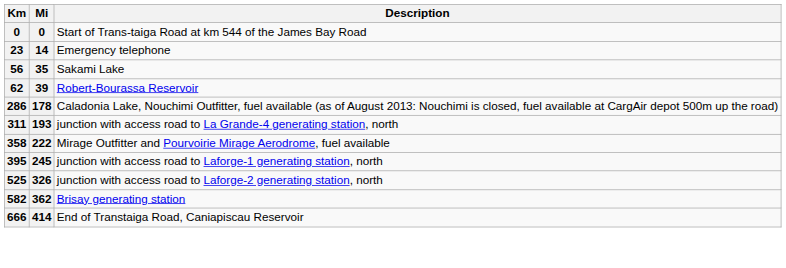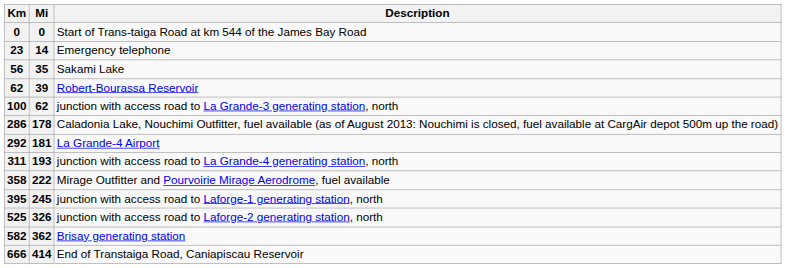+ row: 100 | 62 | junction with access road to La Grande-3 generating station, north
+ row: 292 | 181 | La Grande-4 Airport
